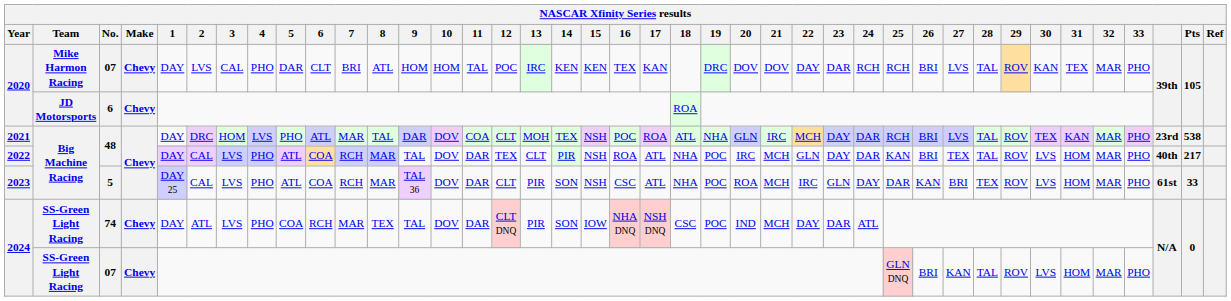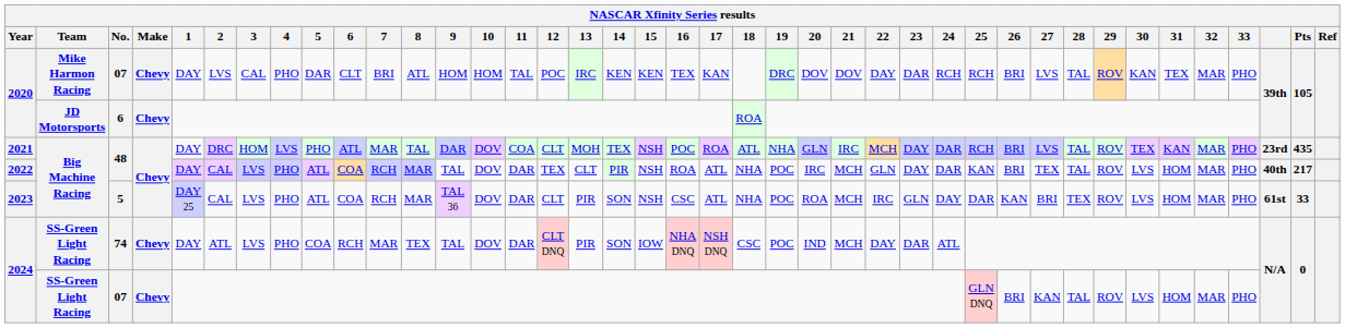2021 | Pts: 538 -> 435
